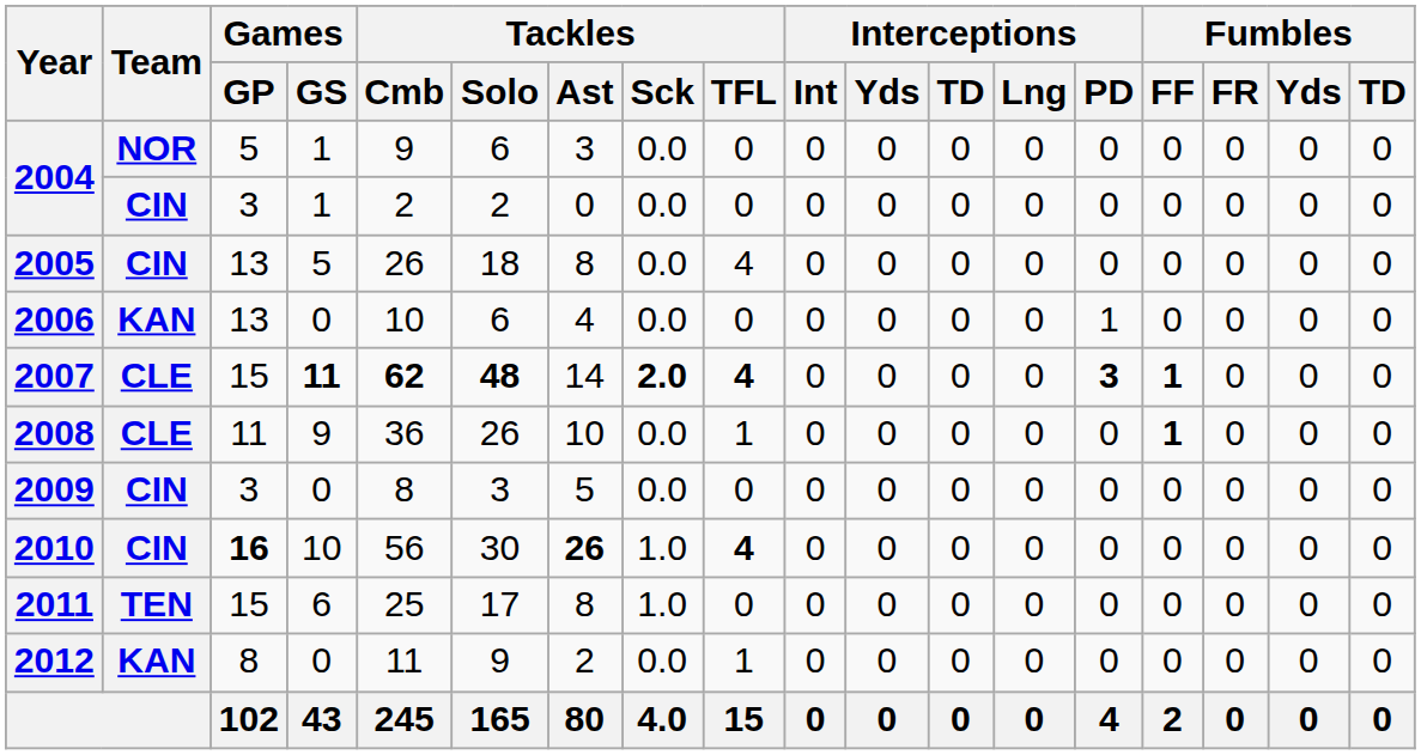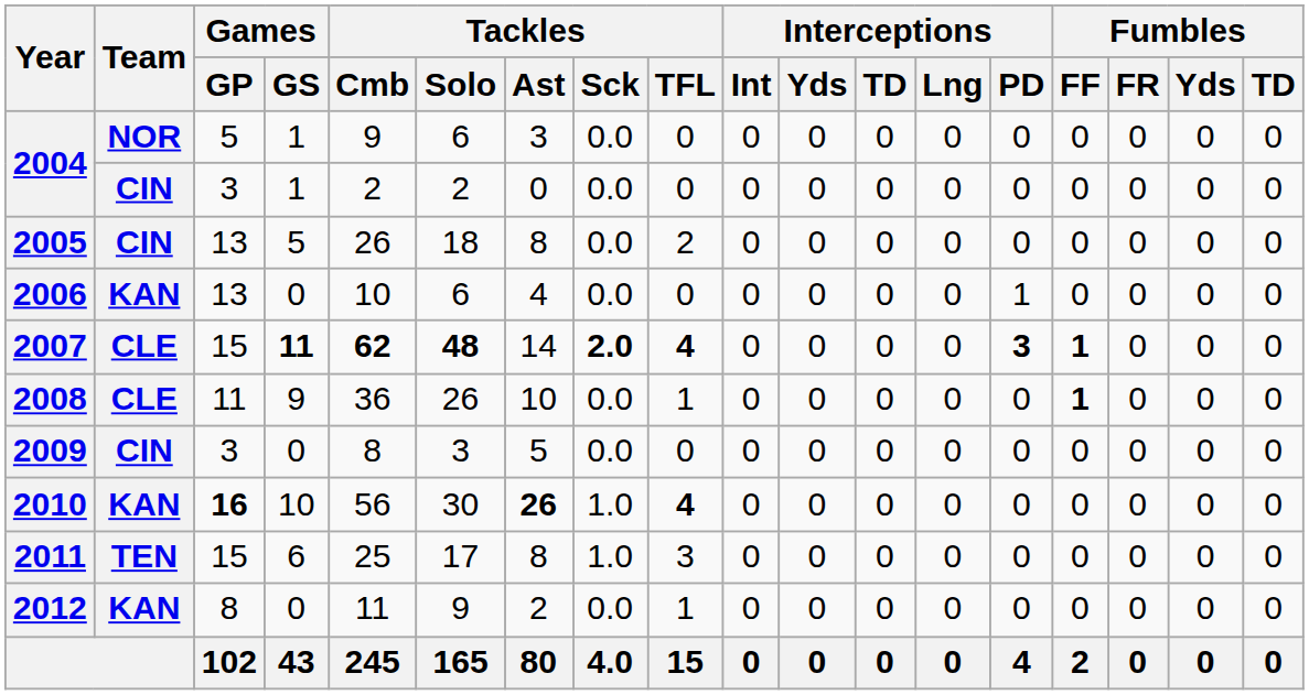2005 | Tackles / TFL: 4 -> 2
2010 | Team: CIN -> KAN
2011 | Tackles / TFL: 0 -> 3
